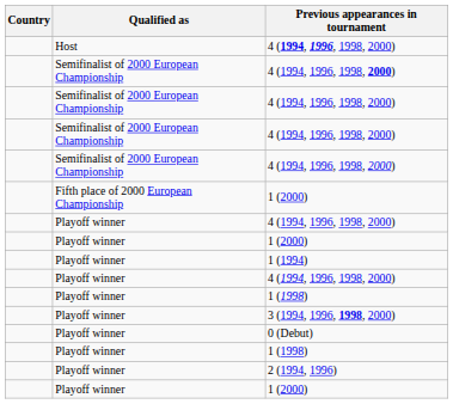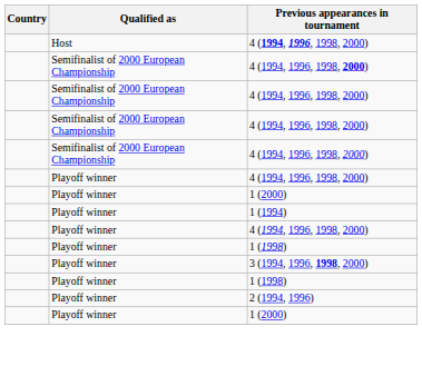- row: Fifth place of 2000 European Championship | 1 (2000)
- row: Playoff winner | 0 (Debut)
